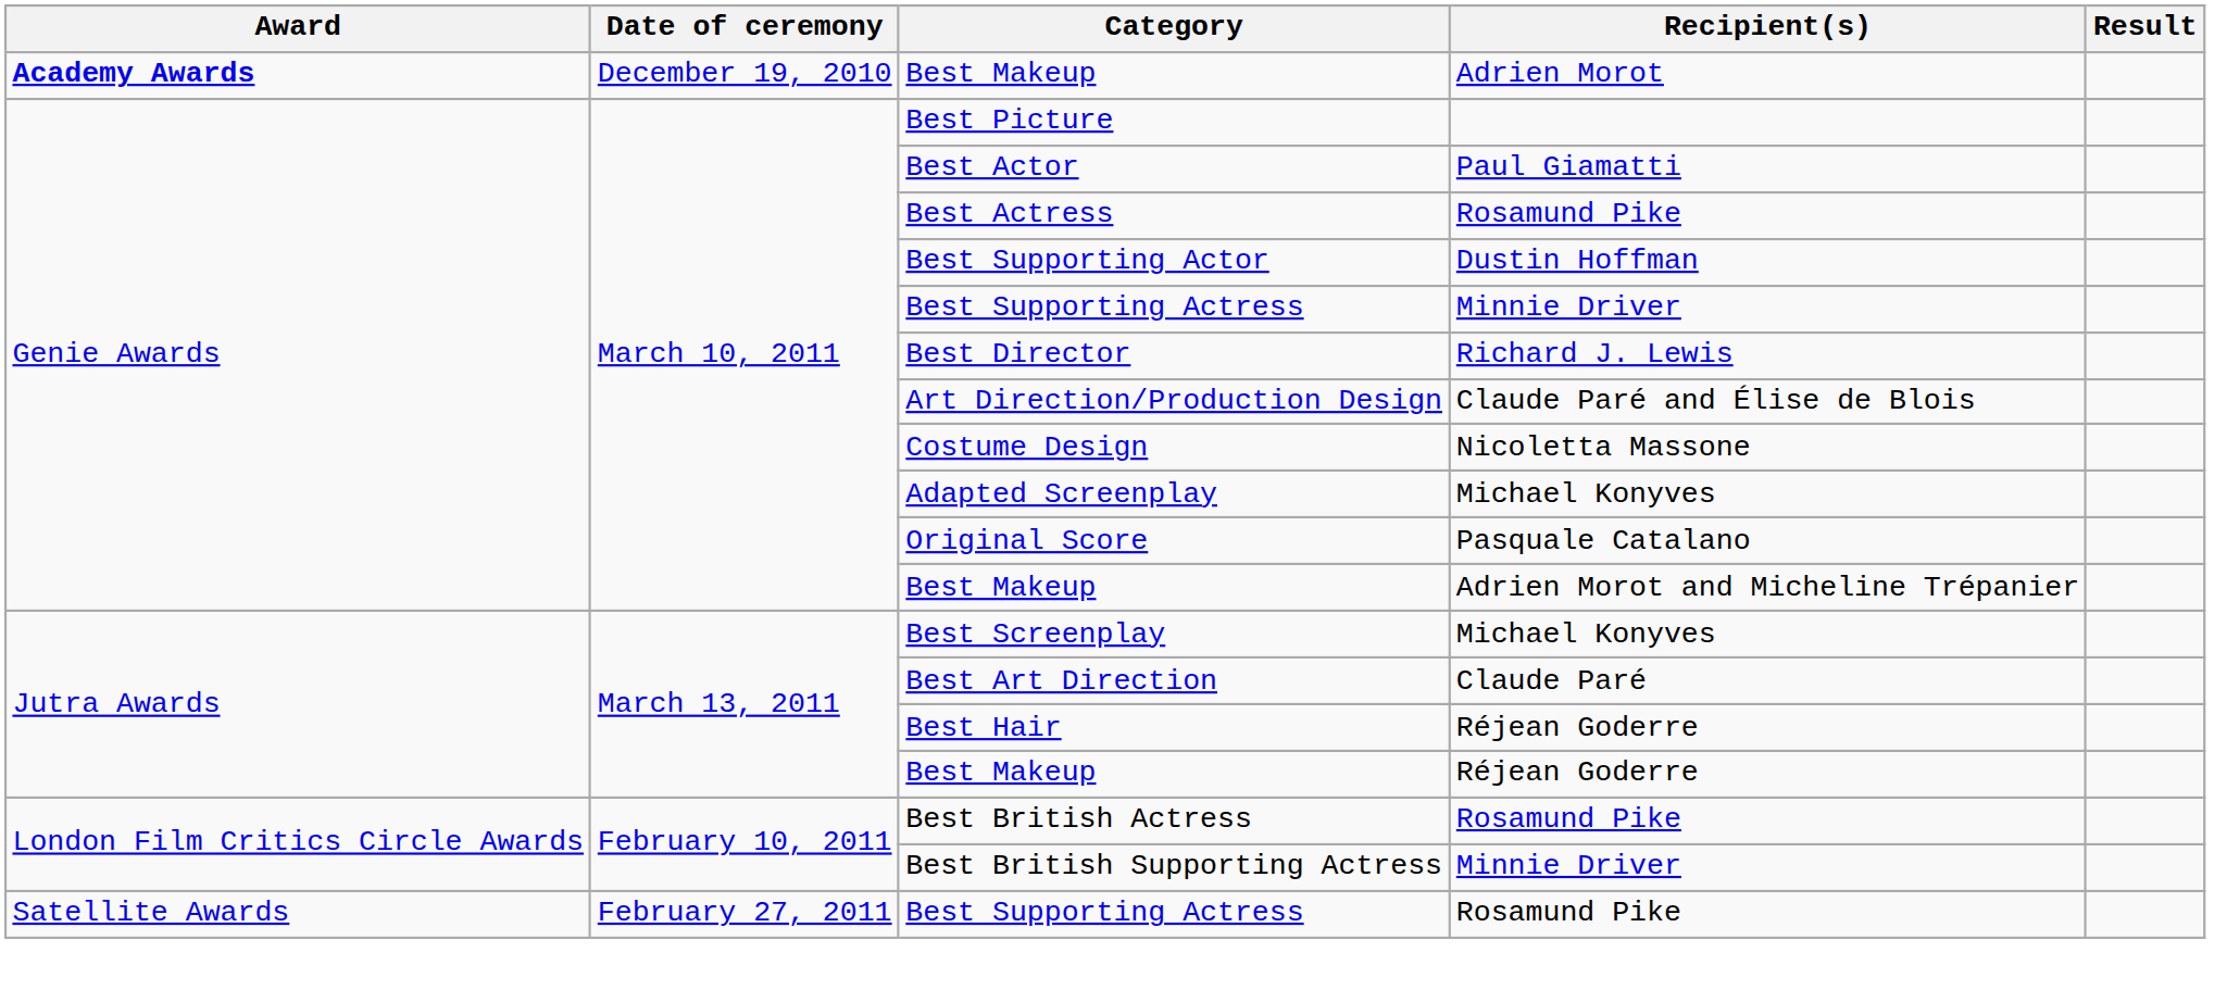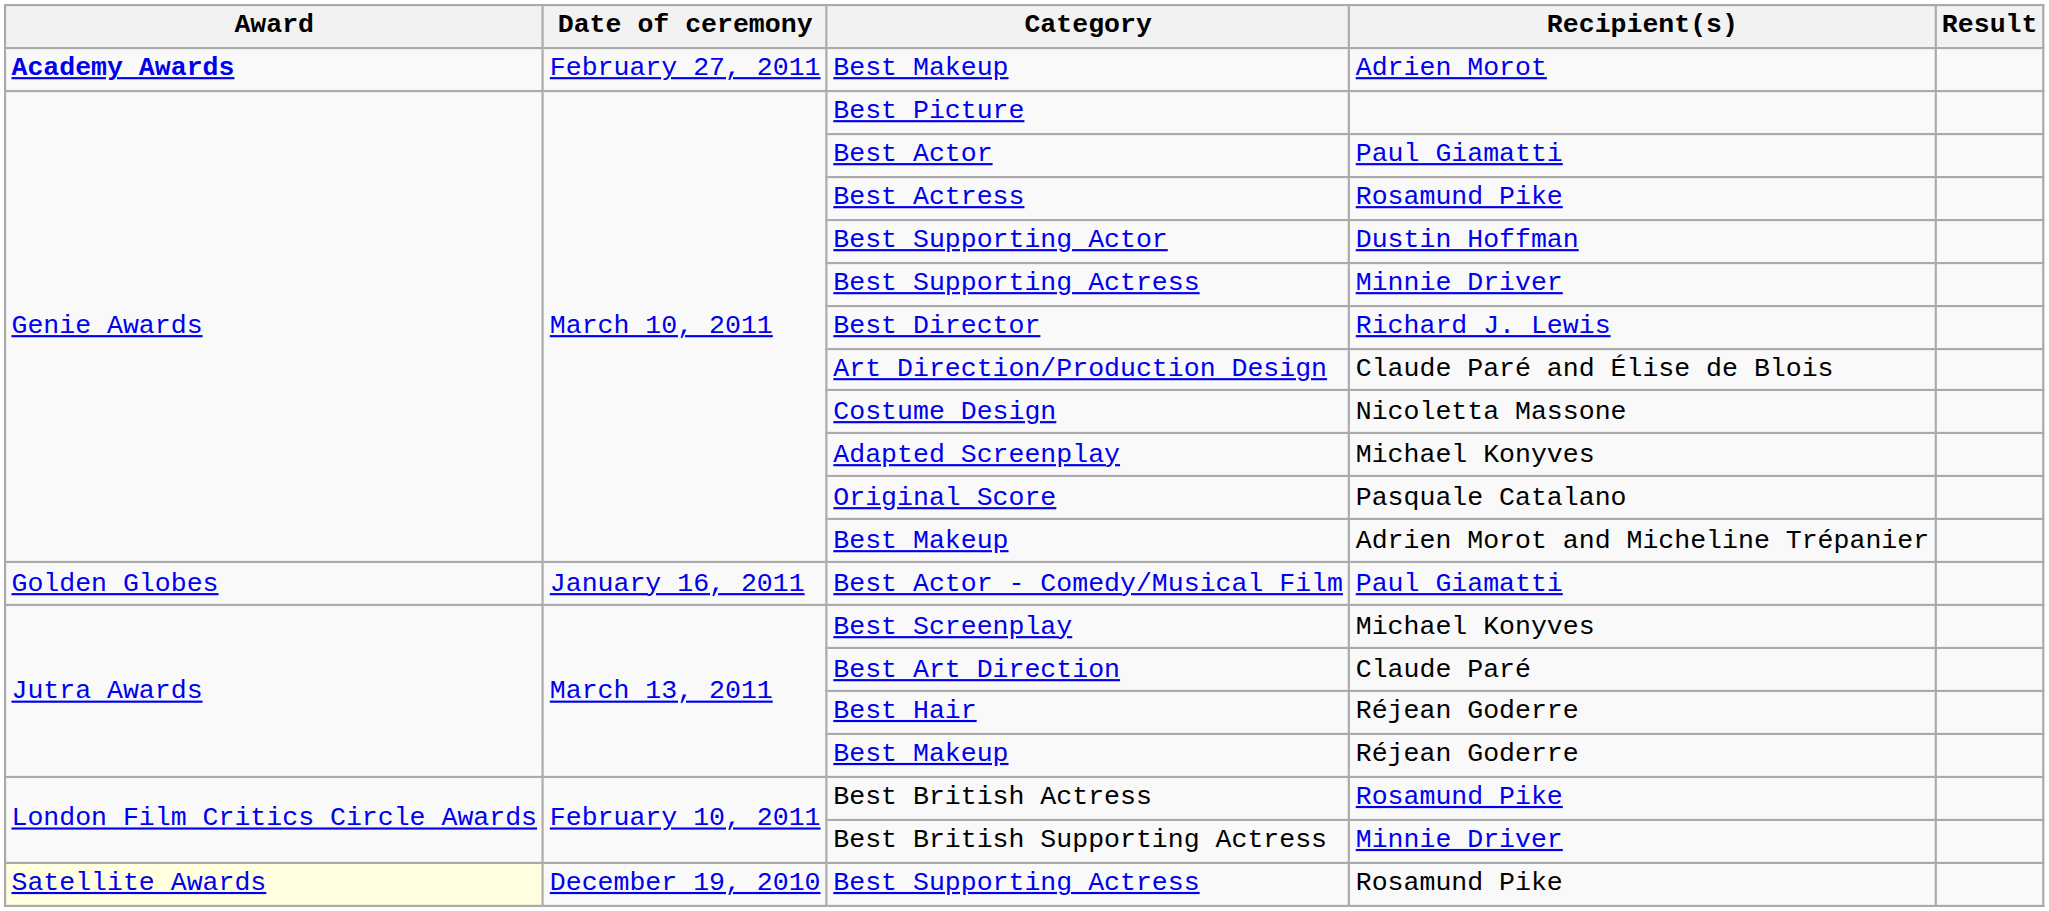Best Makeup / Adrien Morot | Date of ceremony: December 19, 2010 -> February 27, 2011
+ row: Golden Globes | January 16, 2011 | Best Actor - Comedy/Musical Film | Paul Giamatti
Best Supporting Actress / Rosamund Pike | Award: no background -> lightyellow background
Best Supporting Actress / Rosamund Pike | Date of ceremony: February 27, 2011 -> December 19, 2010
